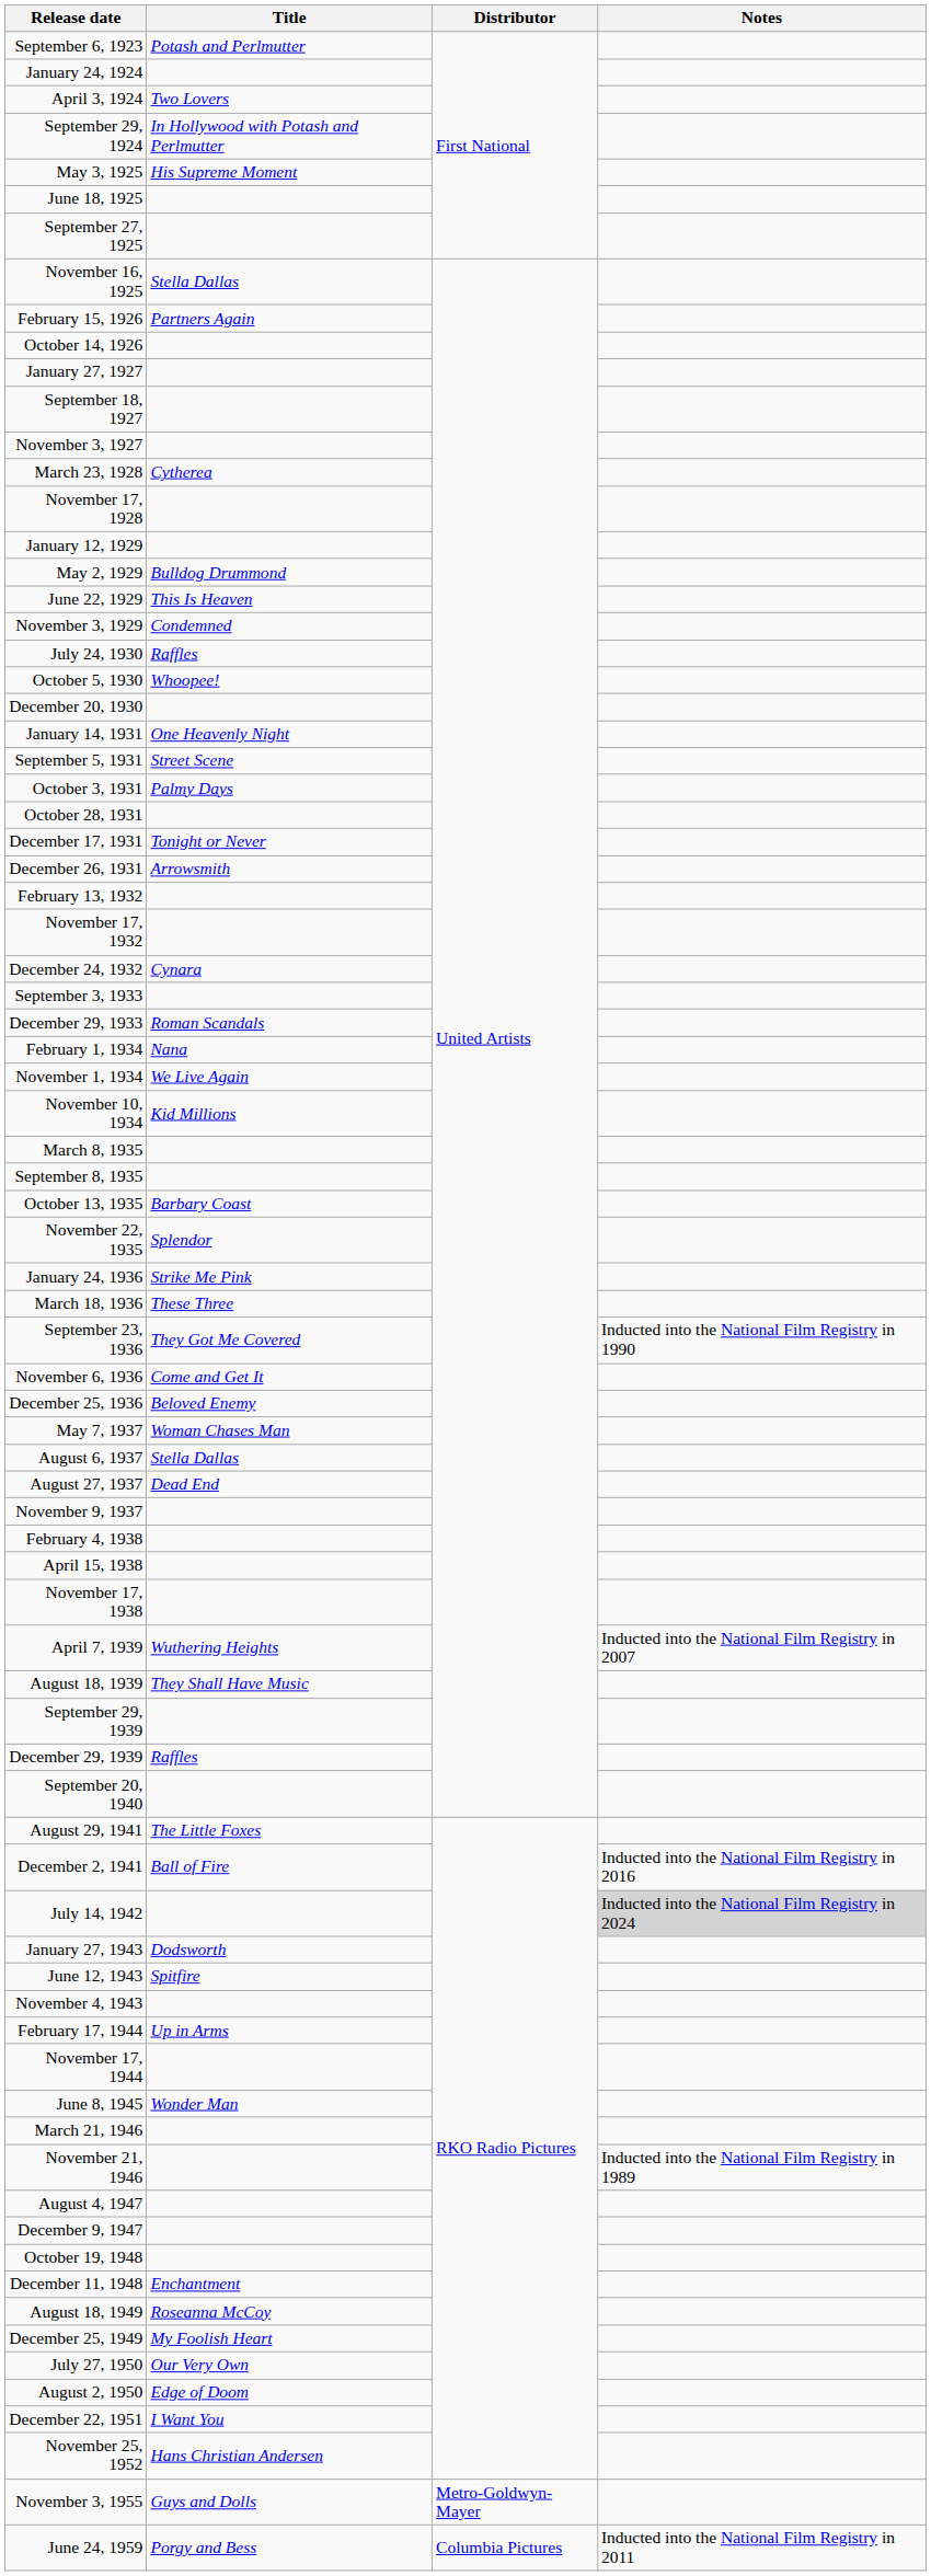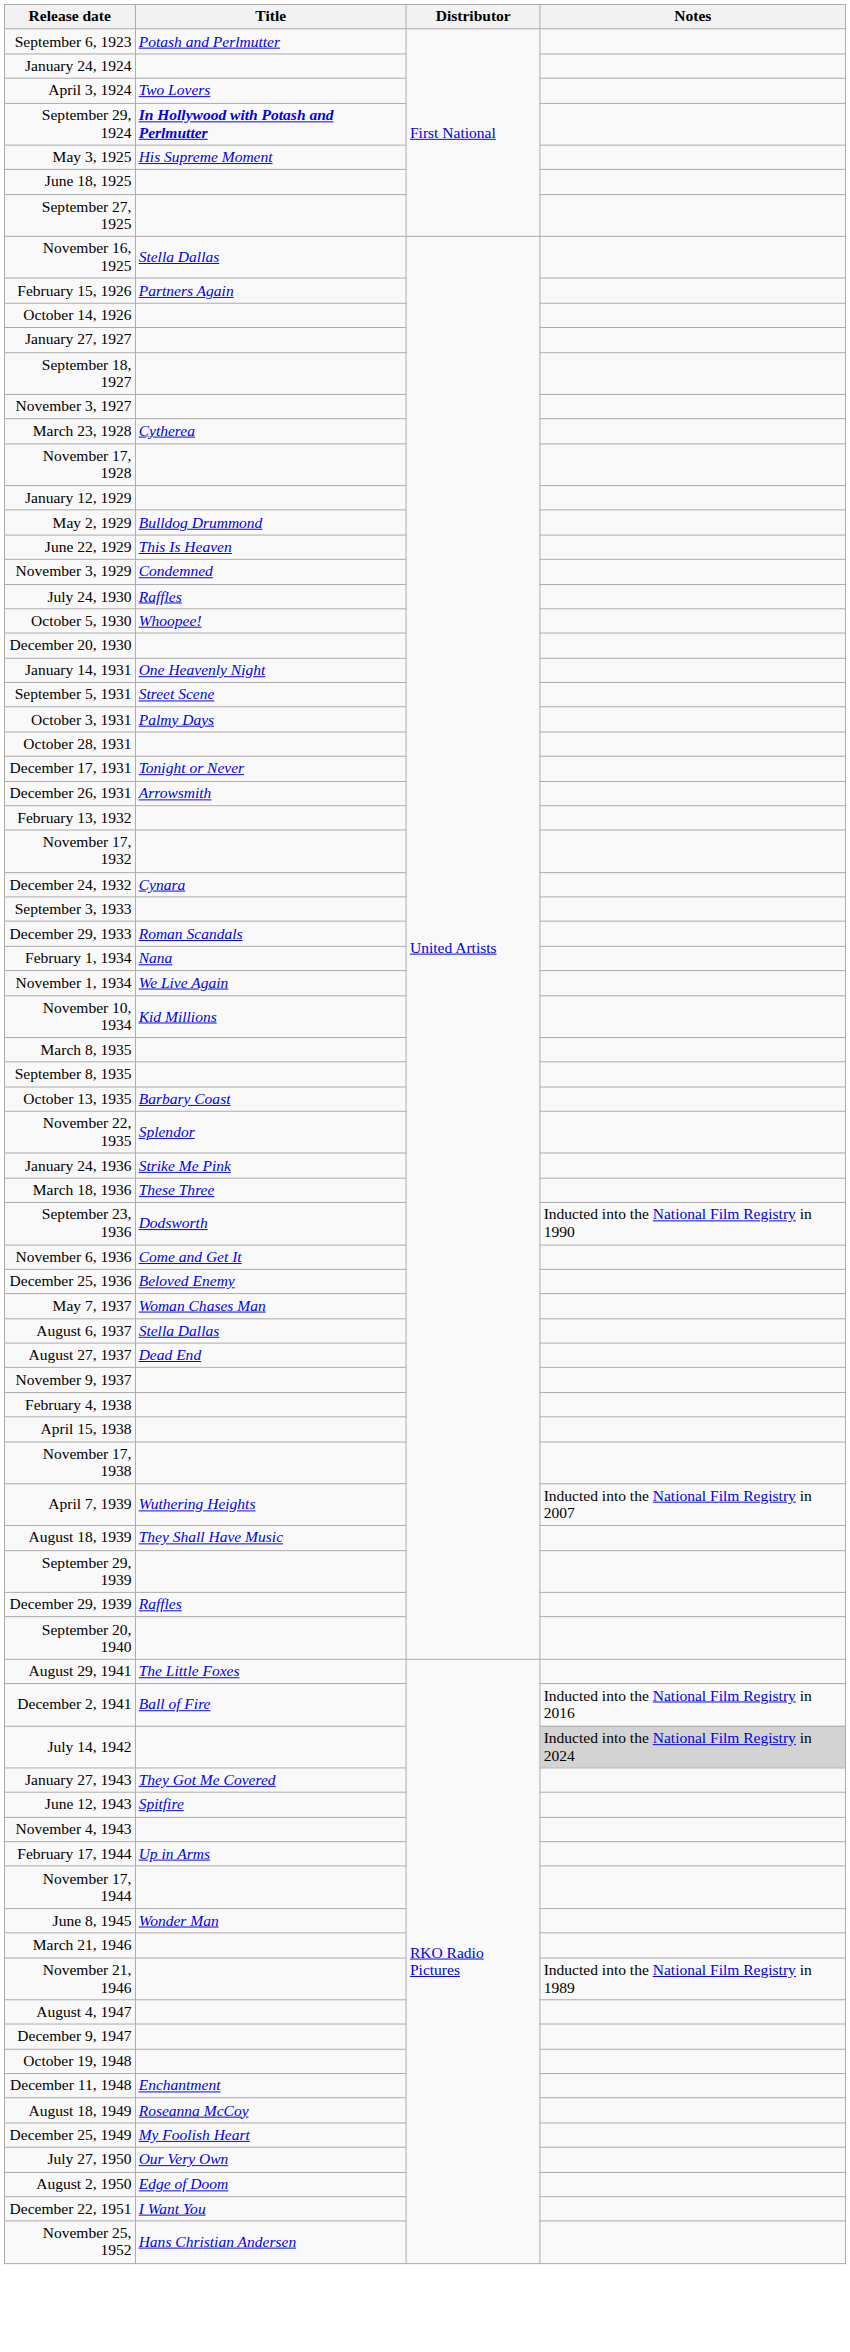September 29, 1924 | Title: normal -> bold
September 23, 1936 | Title: They Got Me Covered -> Dodsworth
January 27, 1943 | Title: Dodsworth -> They Got Me Covered
- row: November 3, 1955 | Guys and Dolls | Metro-Goldwyn-Mayer
- row: June 24, 1959 | Porgy and Bess | Columbia Pictures | Inducted into the National Film Registry in 2011
